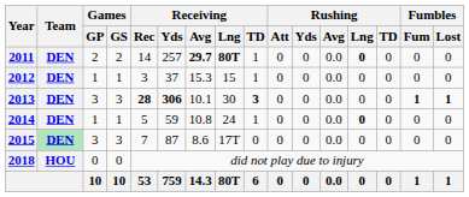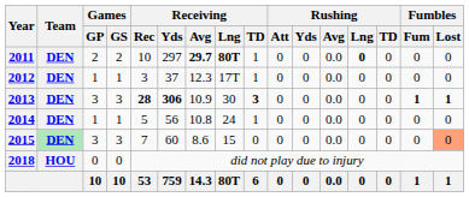2011 | Receiving / Rec: 14 -> 10
2011 | Receiving / Yds: 257 -> 297
2012 | Receiving / Avg: 15.3 -> 12.3
2012 | Receiving / Lng: 15 -> 17T
2013 | Receiving / Avg: 10.1 -> 10.9
2014 | Receiving / Yds: 59 -> 56
2014 | Rushing / Lng: bold -> normal
2015 | Receiving / Yds: 87 -> 60
2015 | Receiving / Lng: 17T -> 15
2015 | Fumbles / Lost: no background -> lightsalmon background
